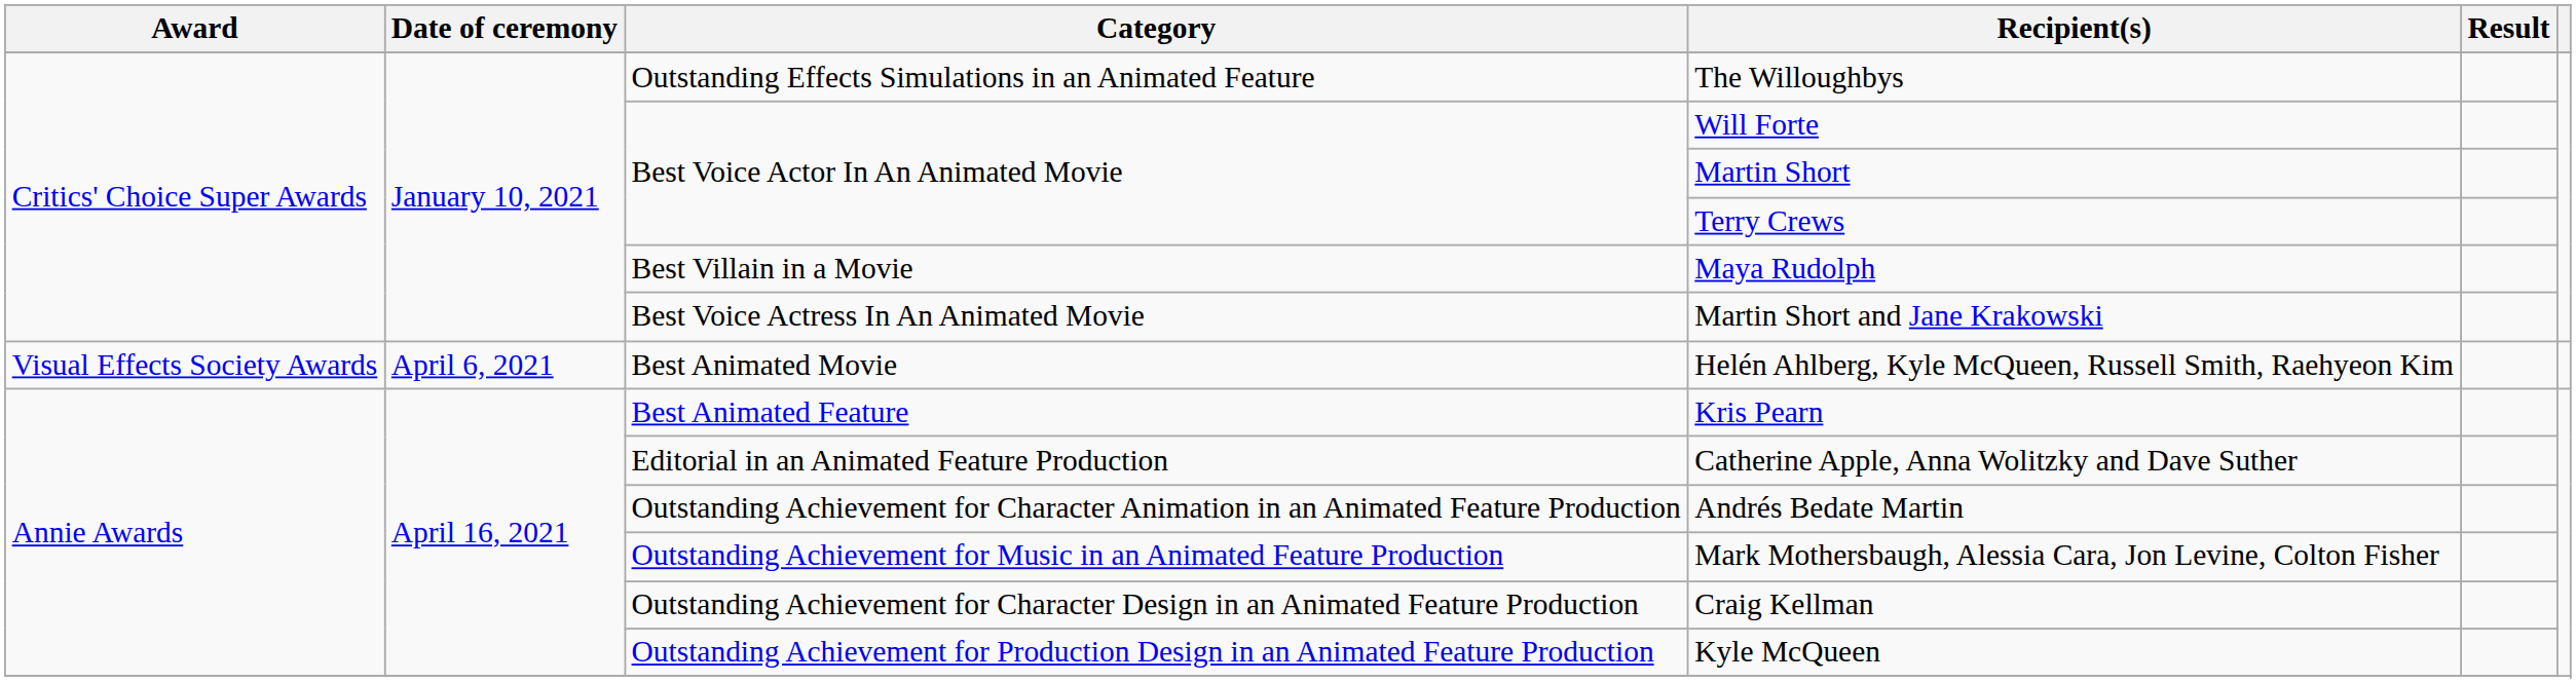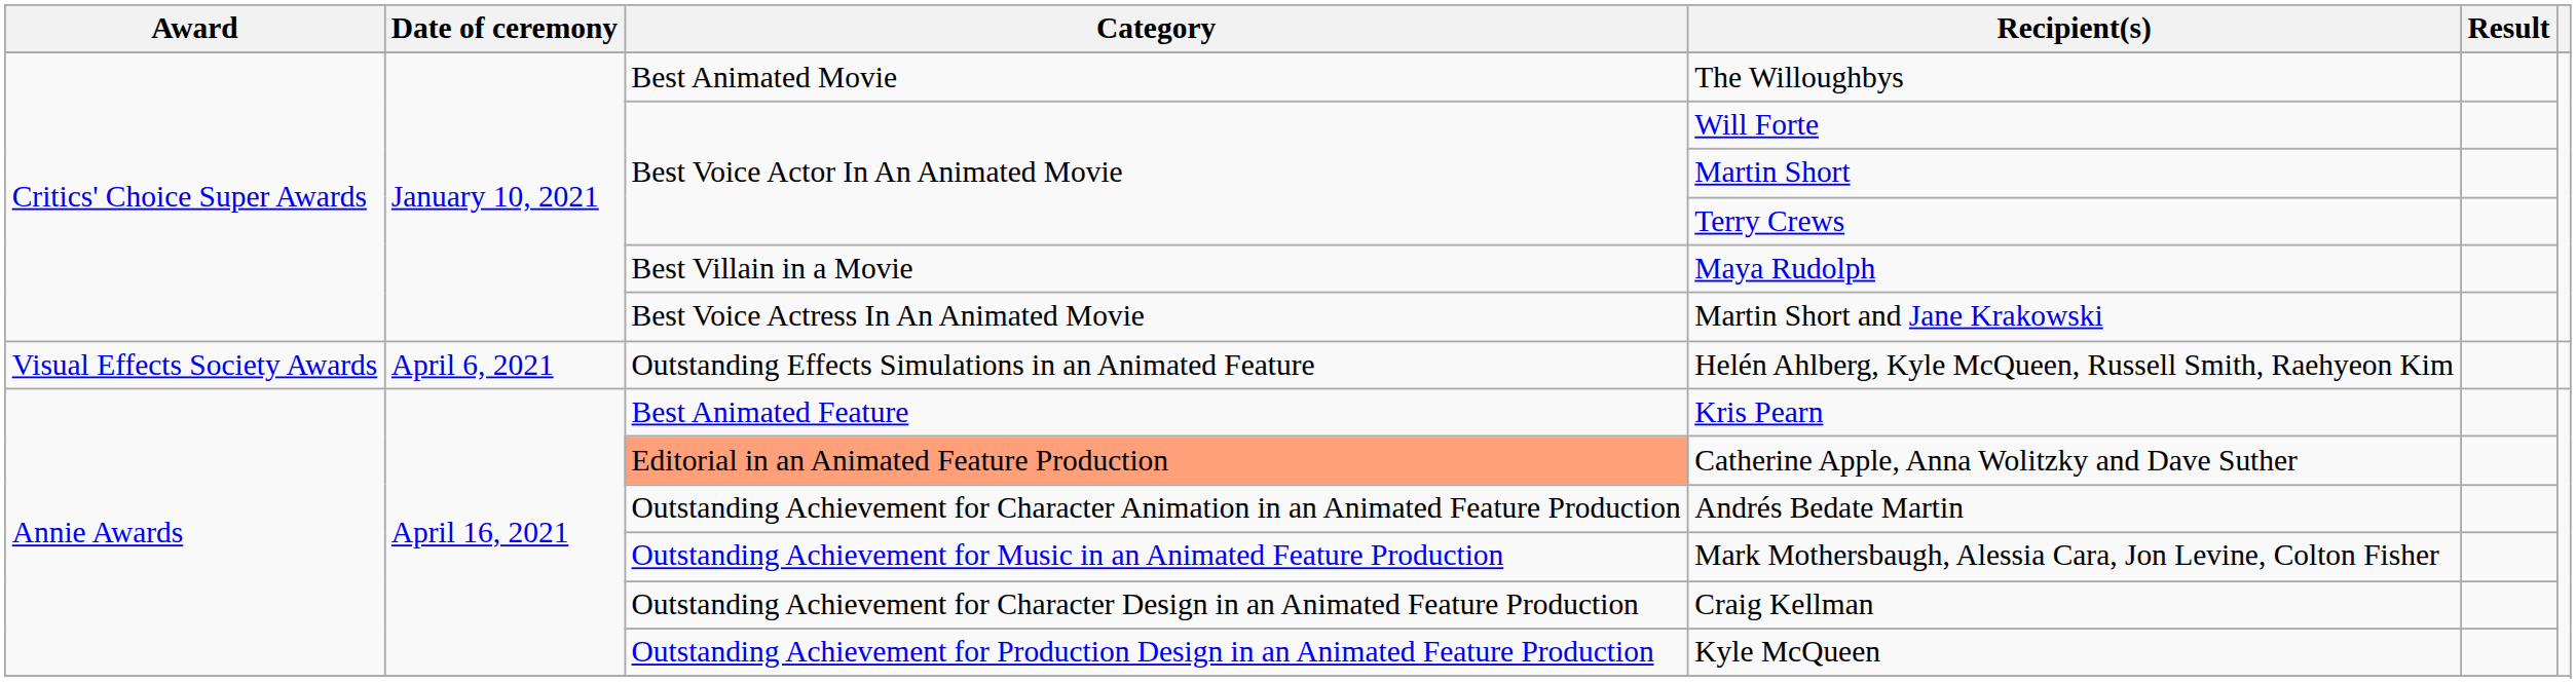The Willoughbys | Category: Outstanding Effects Simulations in an Animated Feature -> Best Animated Movie
Helén Ahlberg, Kyle McQueen, Russell Smith, Raehyeon Kim | Category: Best Animated Movie -> Outstanding Effects Simulations in an Animated Feature
Catherine Apple, Anna Wolitzky and Dave Suther | Category: no background -> lightsalmon background
